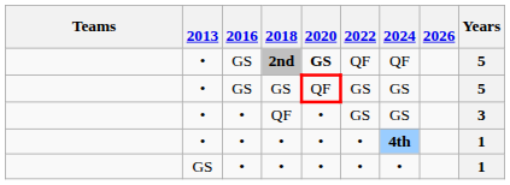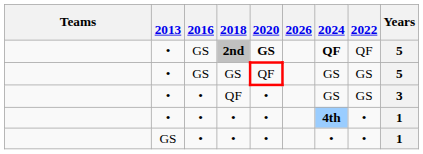columns swapped: 2022 <-> 2026
2nd | 2024: normal -> bold
